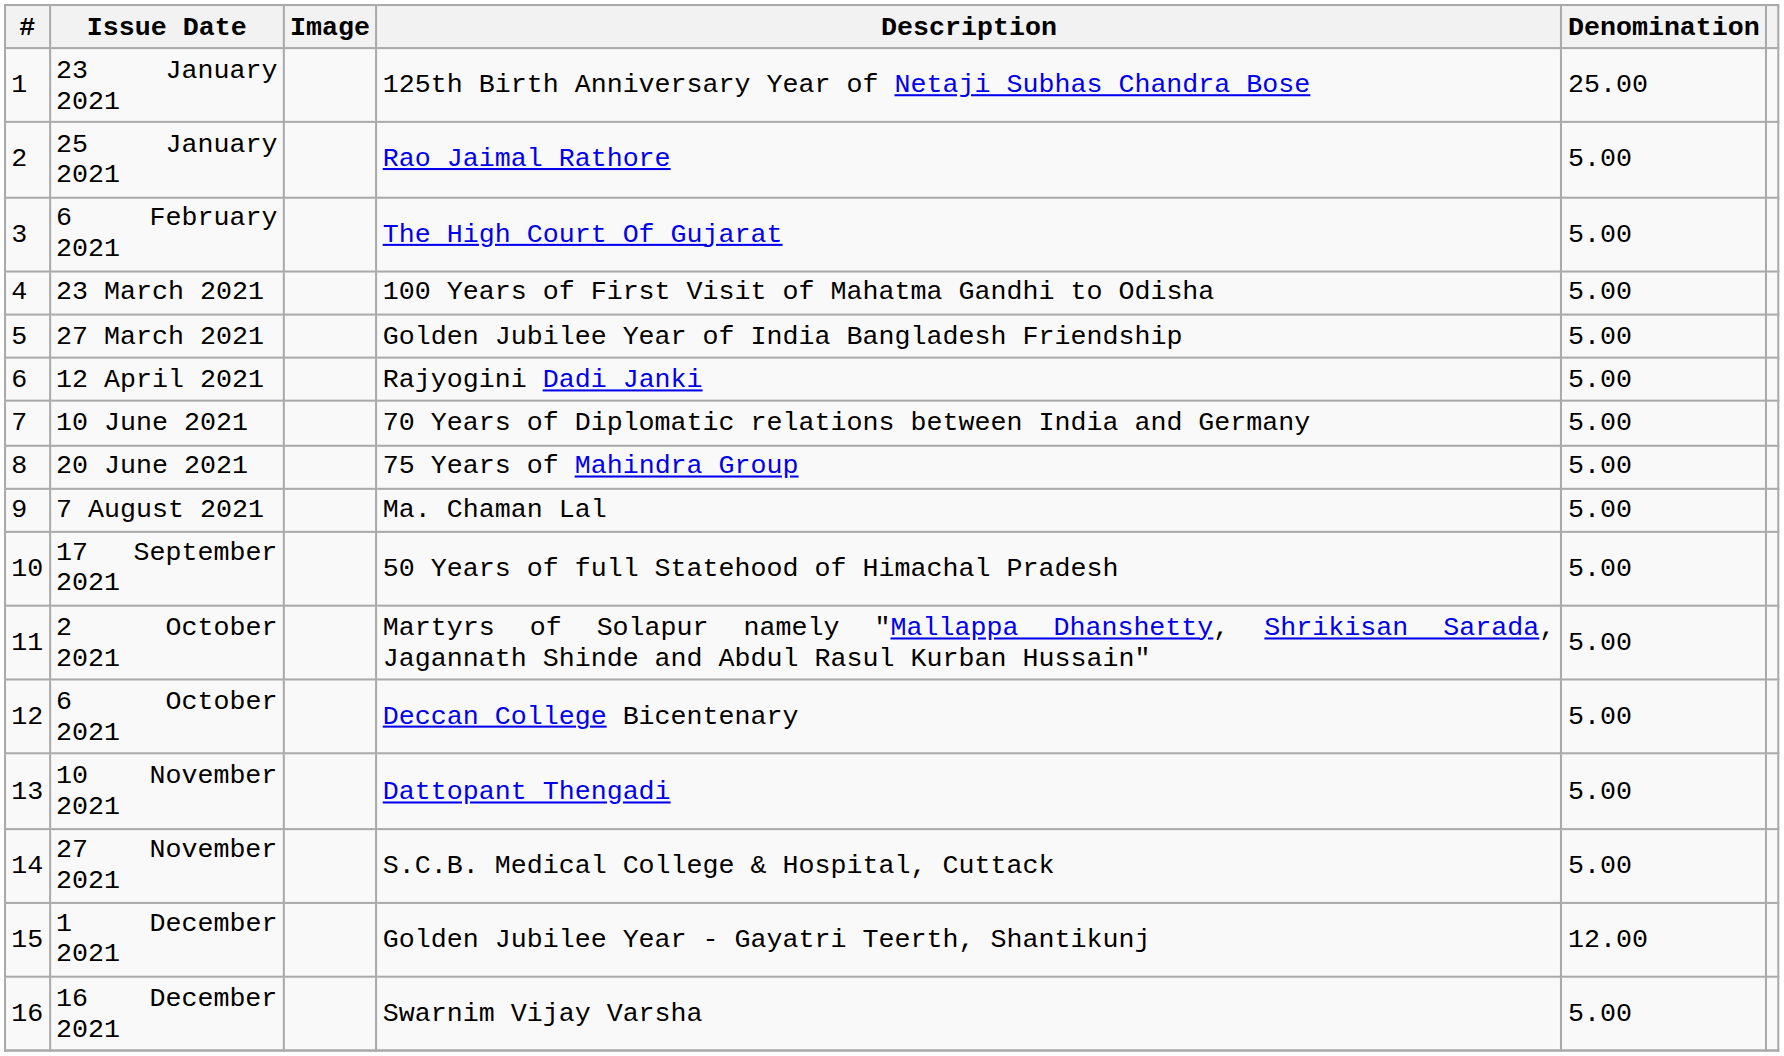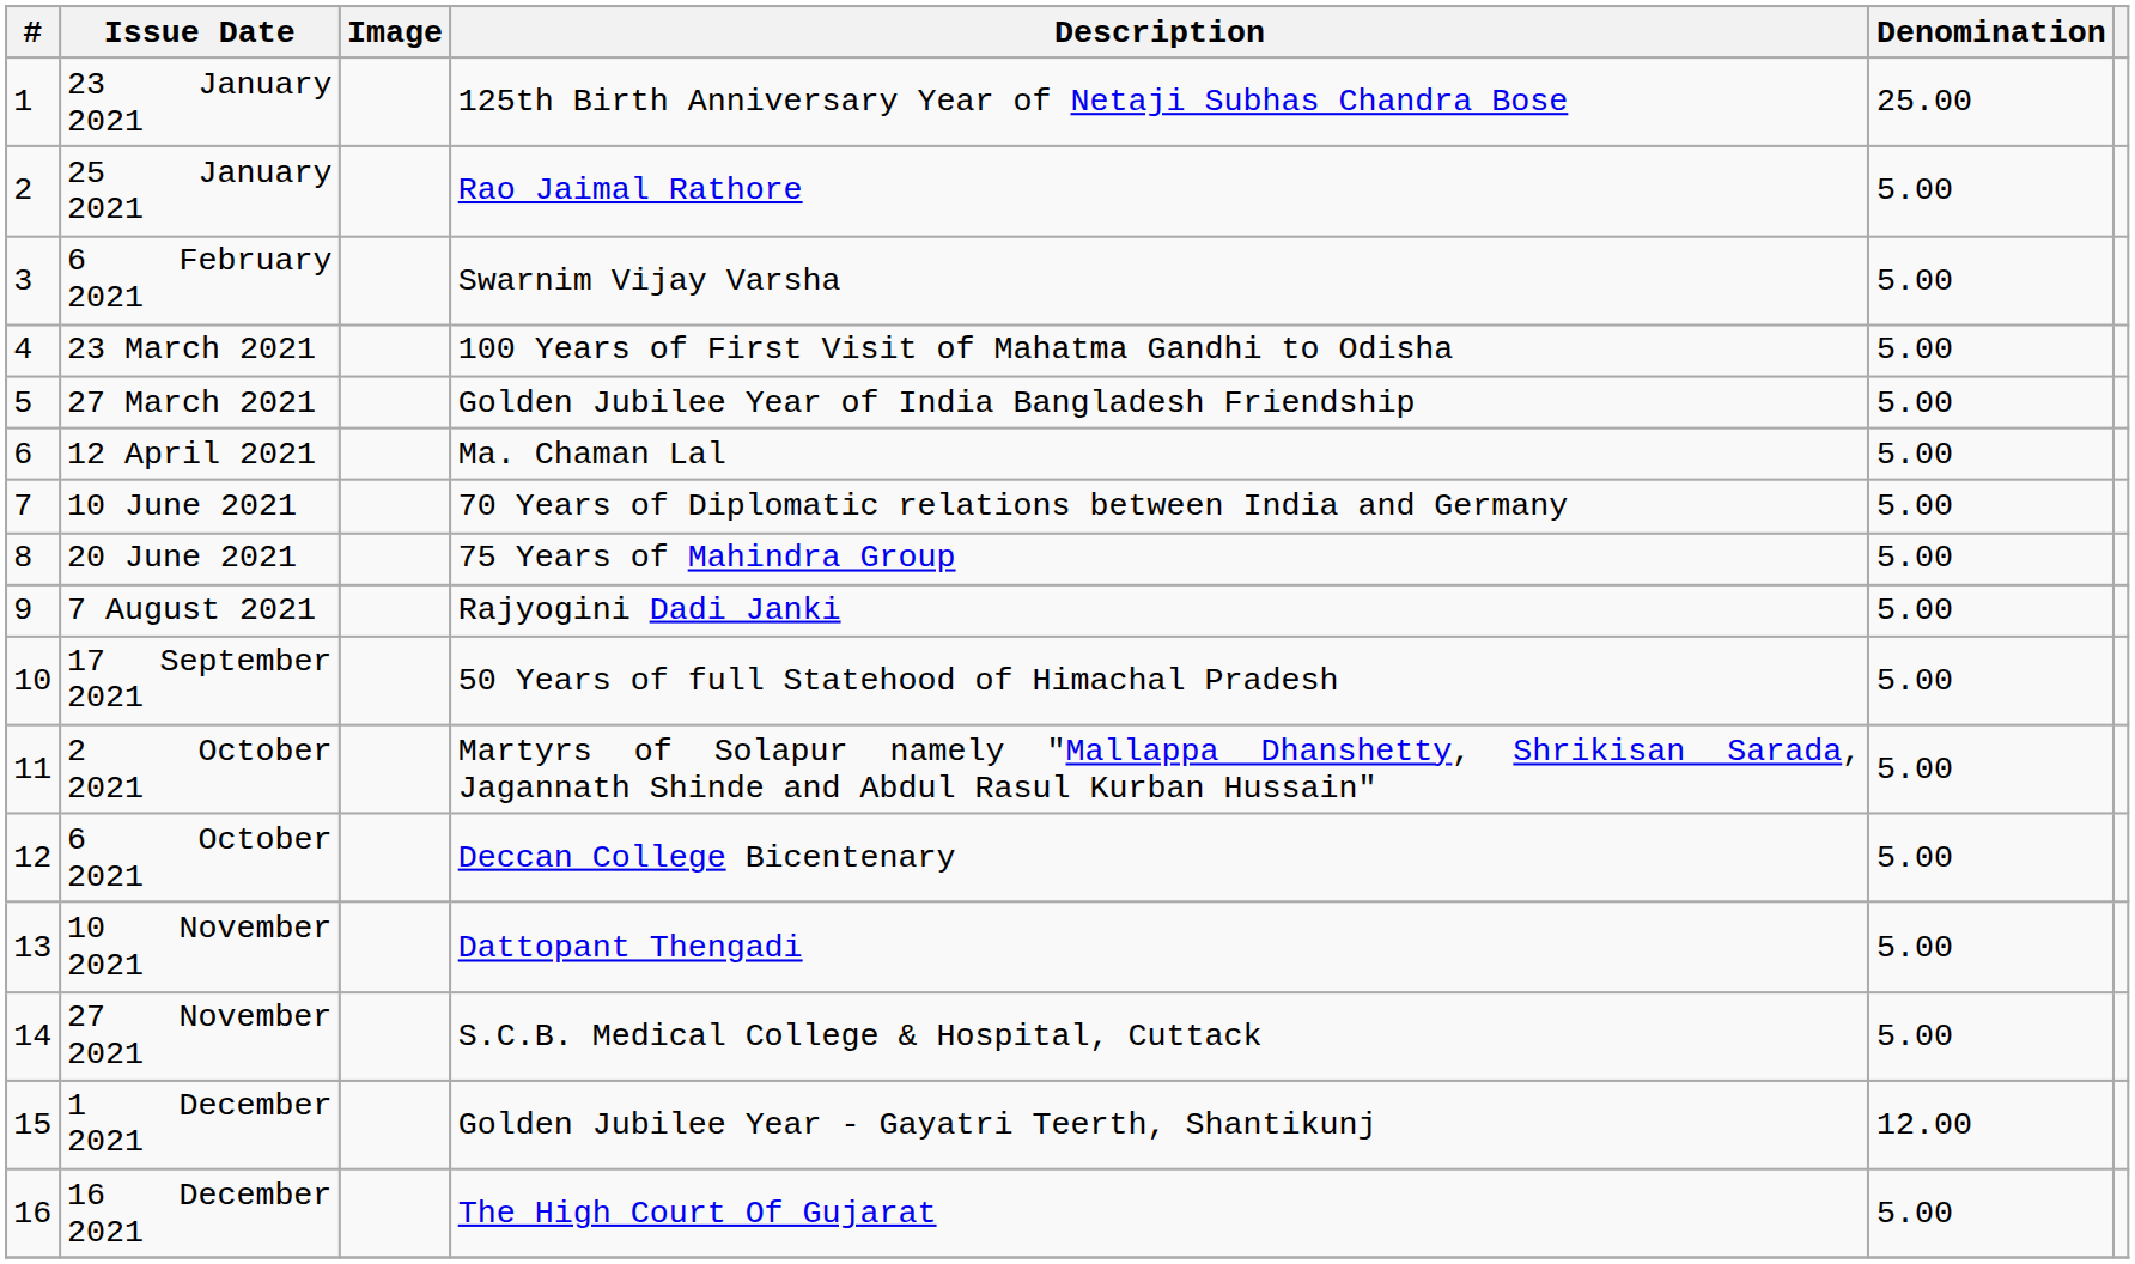6 February 2021 | Description: The High Court Of Gujarat -> Swarnim Vijay Varsha
12 April 2021 | Description: Rajyogini Dadi Janki -> Ma. Chaman Lal
7 August 2021 | Description: Ma. Chaman Lal -> Rajyogini Dadi Janki
16 December 2021 | Description: Swarnim Vijay Varsha -> The High Court Of Gujarat
